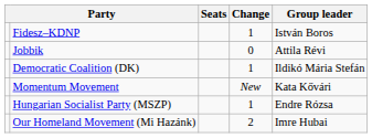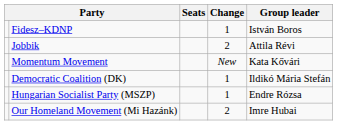Jobbik | Change: 0 -> 2
rows swapped: Democratic Coalition (DK) <-> Momentum Movement
